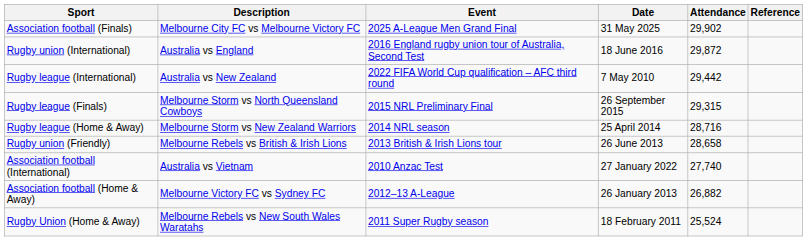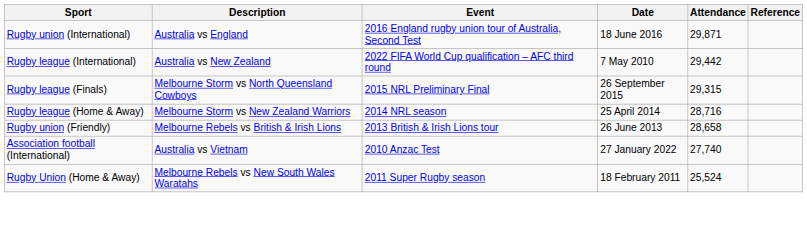- row: Association football (Finals) | Melbourne City FC vs Melbourne Victory FC | 2025 A-League Men Grand Final | 31 May 2025 | 29,902
Rugby union (International) | Attendance: 29,872 -> 29,871
- row: Association football (Home & Away) | Melbourne Victory FC vs Sydney FC | 2012–13 A-League | 26 January 2013 | 26,882
